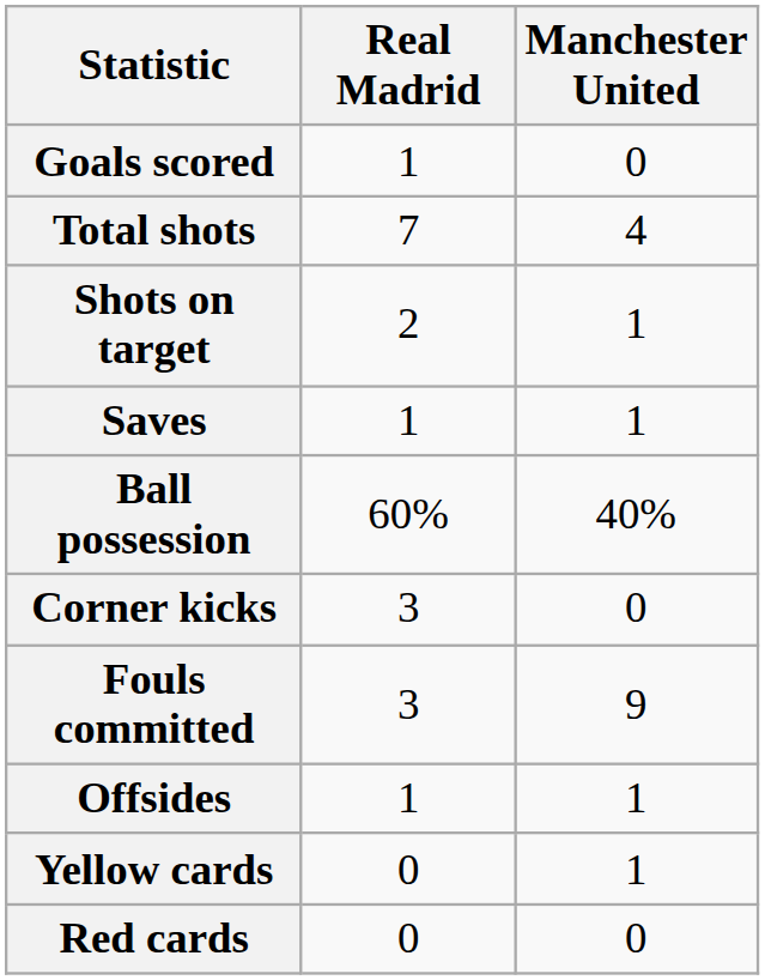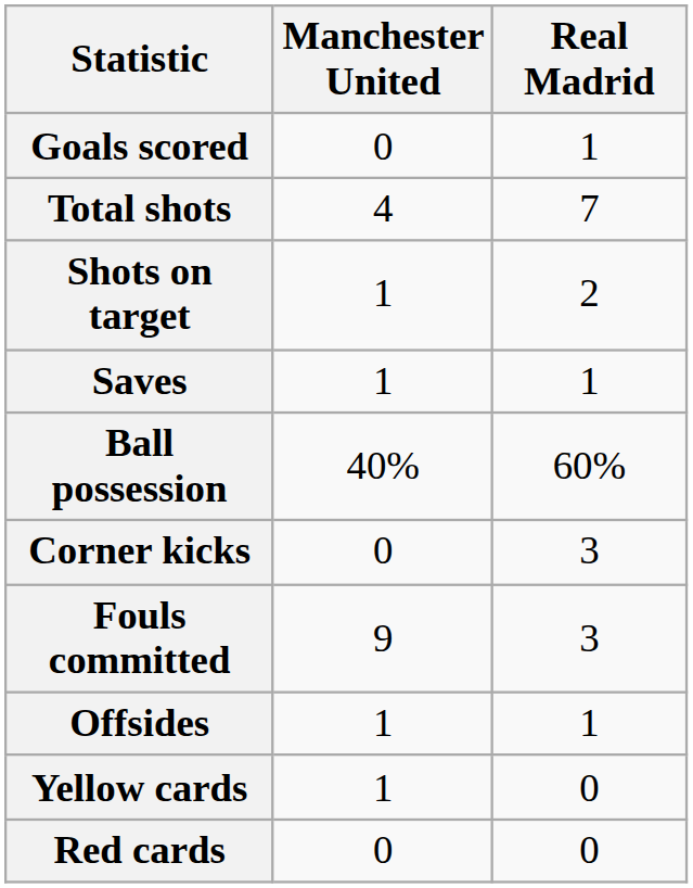columns swapped: Real Madrid <-> Manchester United
